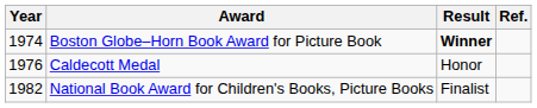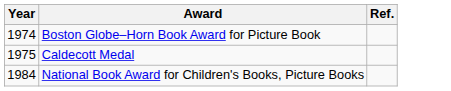- column: Result | Winner | Honor | Finalist
Caldecott Medal | Year: 1976 -> 1975
National Book Award for Children's Books, Picture Books | Year: 1982 -> 1984
